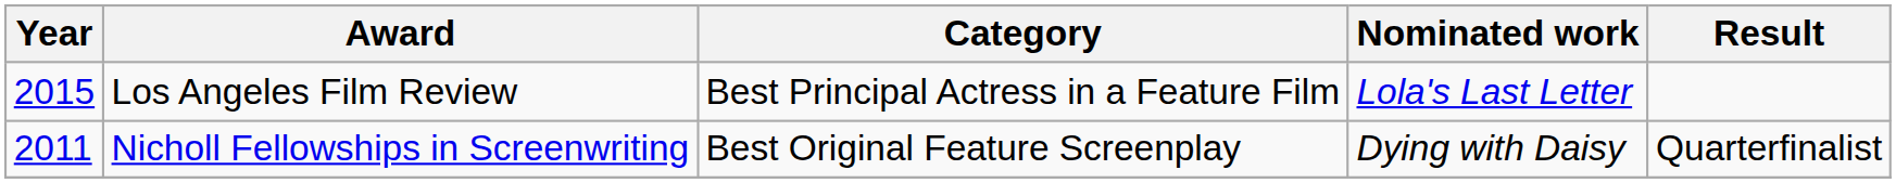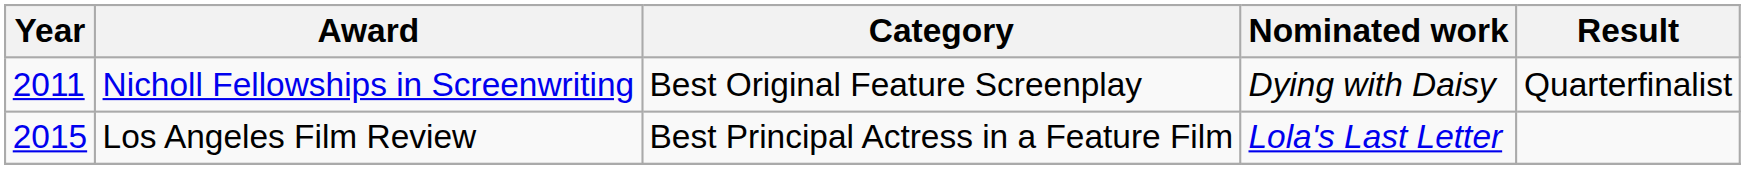rows swapped: Nicholl Fellowships in Screenwriting <-> Los Angeles Film Review
